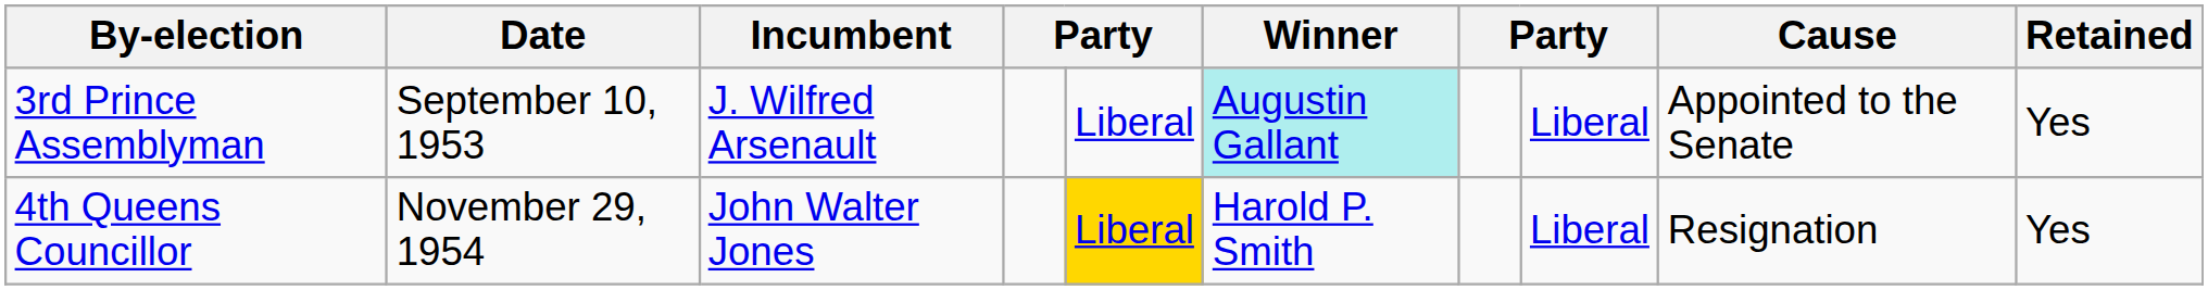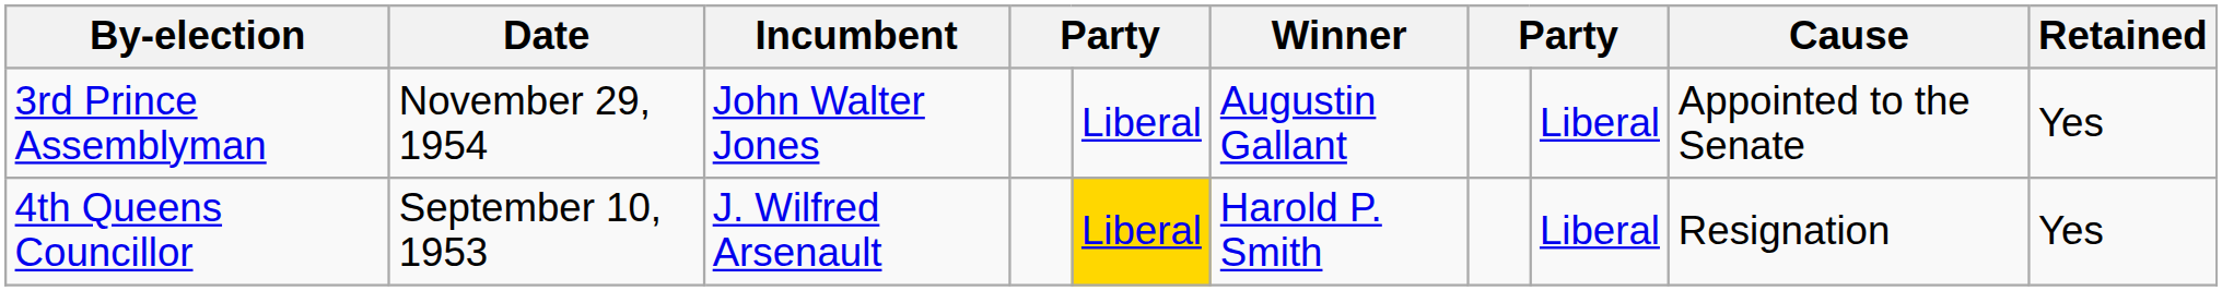3rd Prince Assemblyman | Date: September 10, 1953 -> November 29, 1954
3rd Prince Assemblyman | Incumbent: J. Wilfred Arsenault -> John Walter Jones
3rd Prince Assemblyman | Winner: paleturquoise background -> no background
4th Queens Councillor | Date: November 29, 1954 -> September 10, 1953
4th Queens Councillor | Incumbent: John Walter Jones -> J. Wilfred Arsenault
